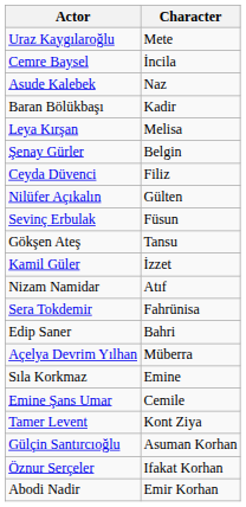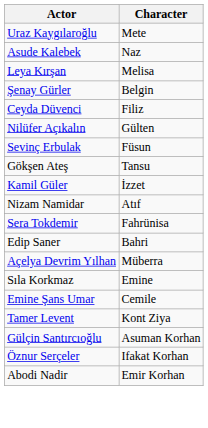- row: Cemre Baysel | İncila
- row: Baran Bölükbaşı | Kadir
